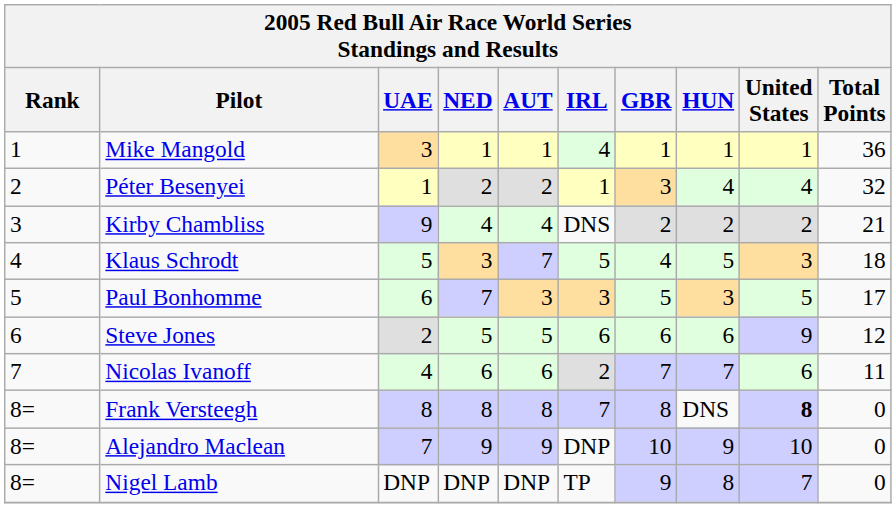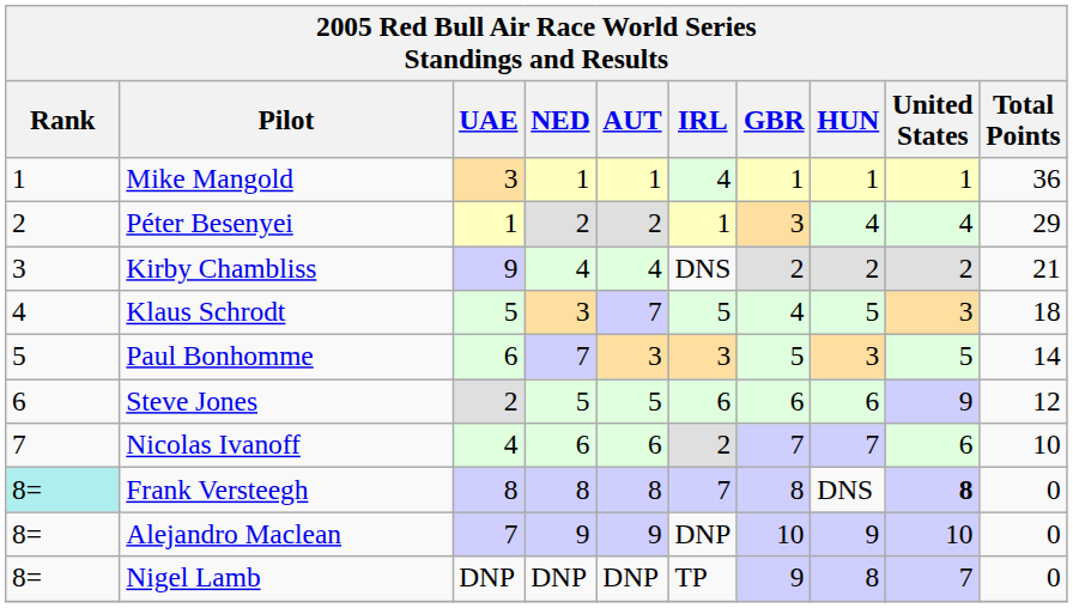Péter Besenyei | Total Points: 32 -> 29
Paul Bonhomme | Total Points: 17 -> 14
Nicolas Ivanoff | Total Points: 11 -> 10
Frank Versteegh | Rank: no background -> paleturquoise background
